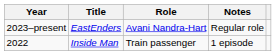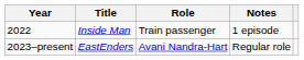rows swapped: 2022 <-> 2023–present
